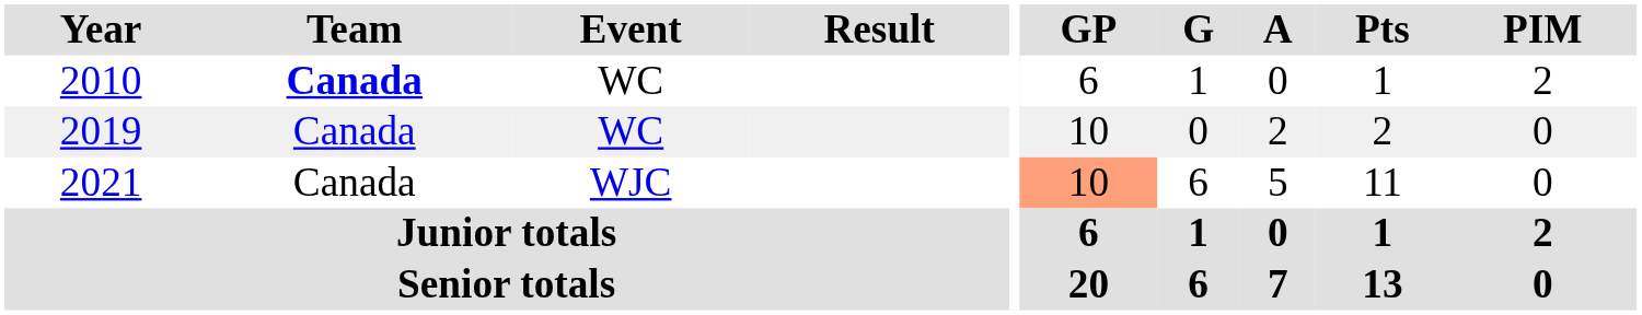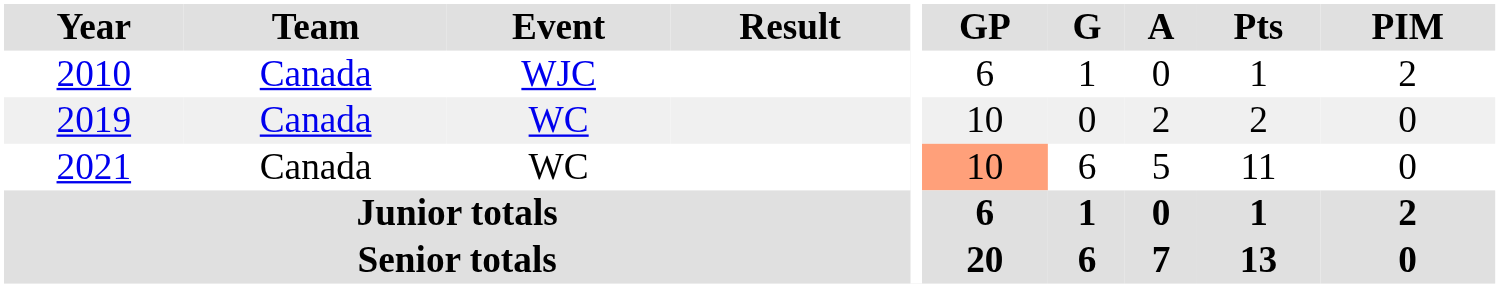2010 | Team: bold -> normal
2010 | Event: WC -> WJC
2021 | Event: WJC -> WC
